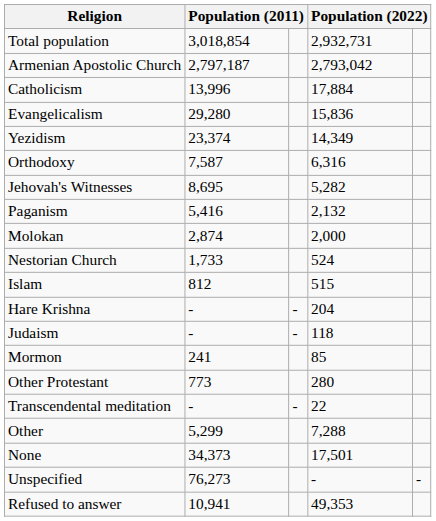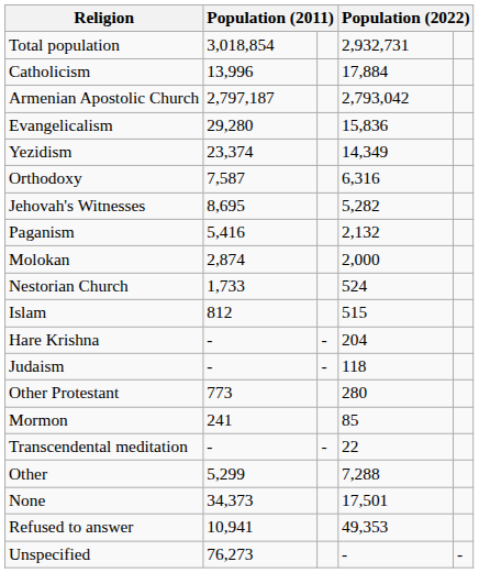rows swapped: Armenian Apostolic Church <-> Catholicism
rows swapped: Other Protestant <-> Mormon
rows swapped: Refused to answer <-> Unspecified
